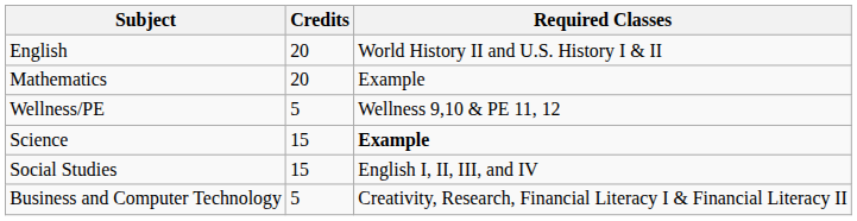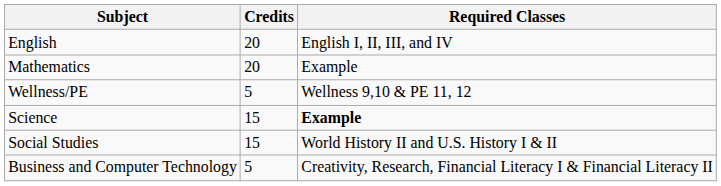English | Required Classes: World History II and U.S. History I & II -> English I, II, III, and IV
Social Studies | Required Classes: English I, II, III, and IV -> World History II and U.S. History I & II
